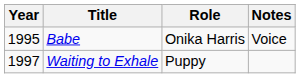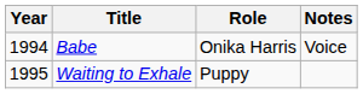Babe | Year: 1995 -> 1994
Waiting to Exhale | Year: 1997 -> 1995
